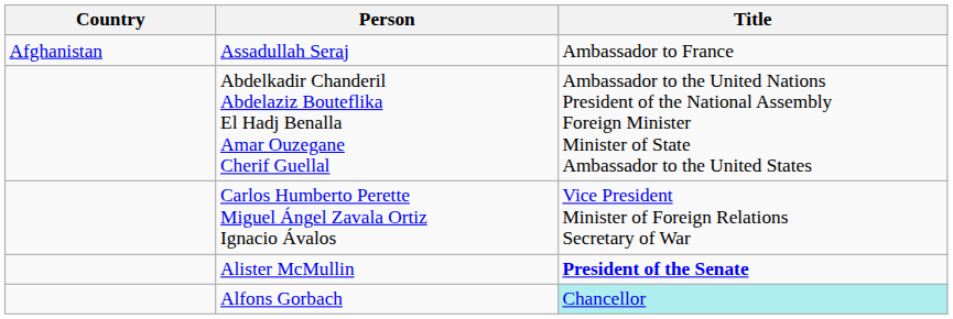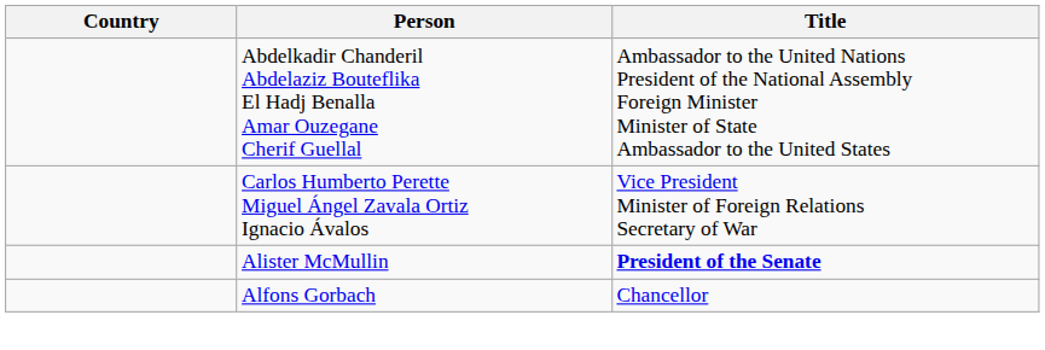- row: Afghanistan | Assadullah Seraj | Ambassador to France
Alfons Gorbach | Title: paleturquoise background -> no background
